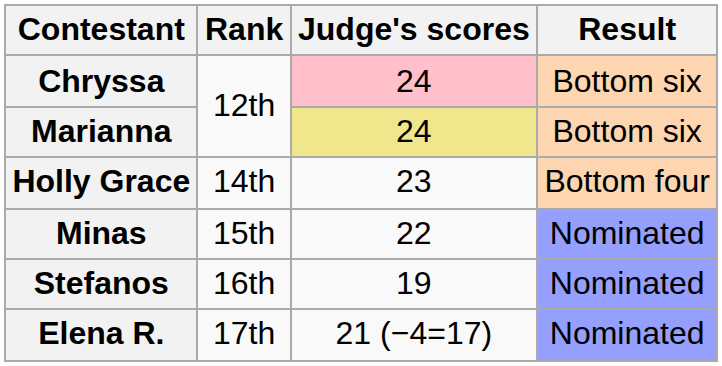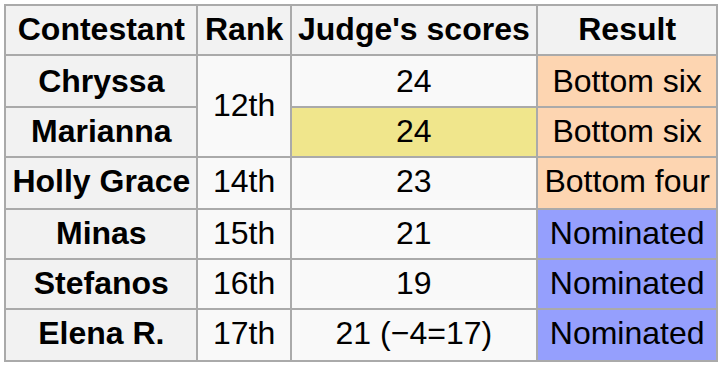Chryssa | Judge's scores: pink background -> no background
Minas | Judge's scores: 22 -> 21
